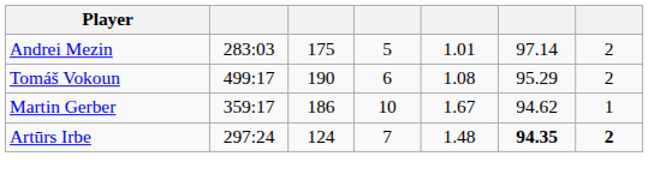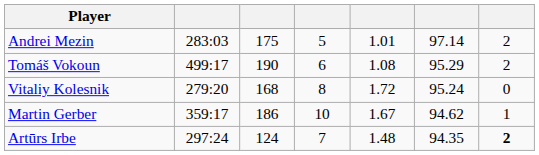+ row: Vitaliy Kolesnik | 279:20 | 168 | 8 | 1.72 | 95.24 | 0
Artūrs Irbe | column 6: bold -> normal
